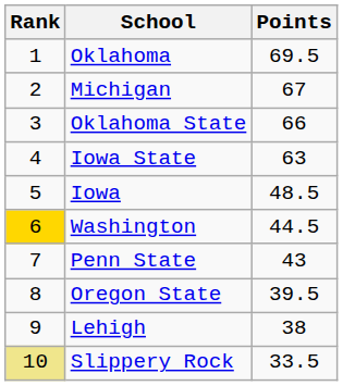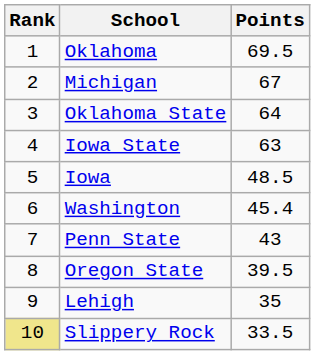Oklahoma State | Points: 66 -> 64
Washington | Rank: gold background -> no background
Washington | Points: 44.5 -> 45.4
Lehigh | Points: 38 -> 35
